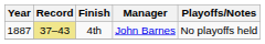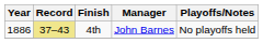4th | Year: 1887 -> 1886
